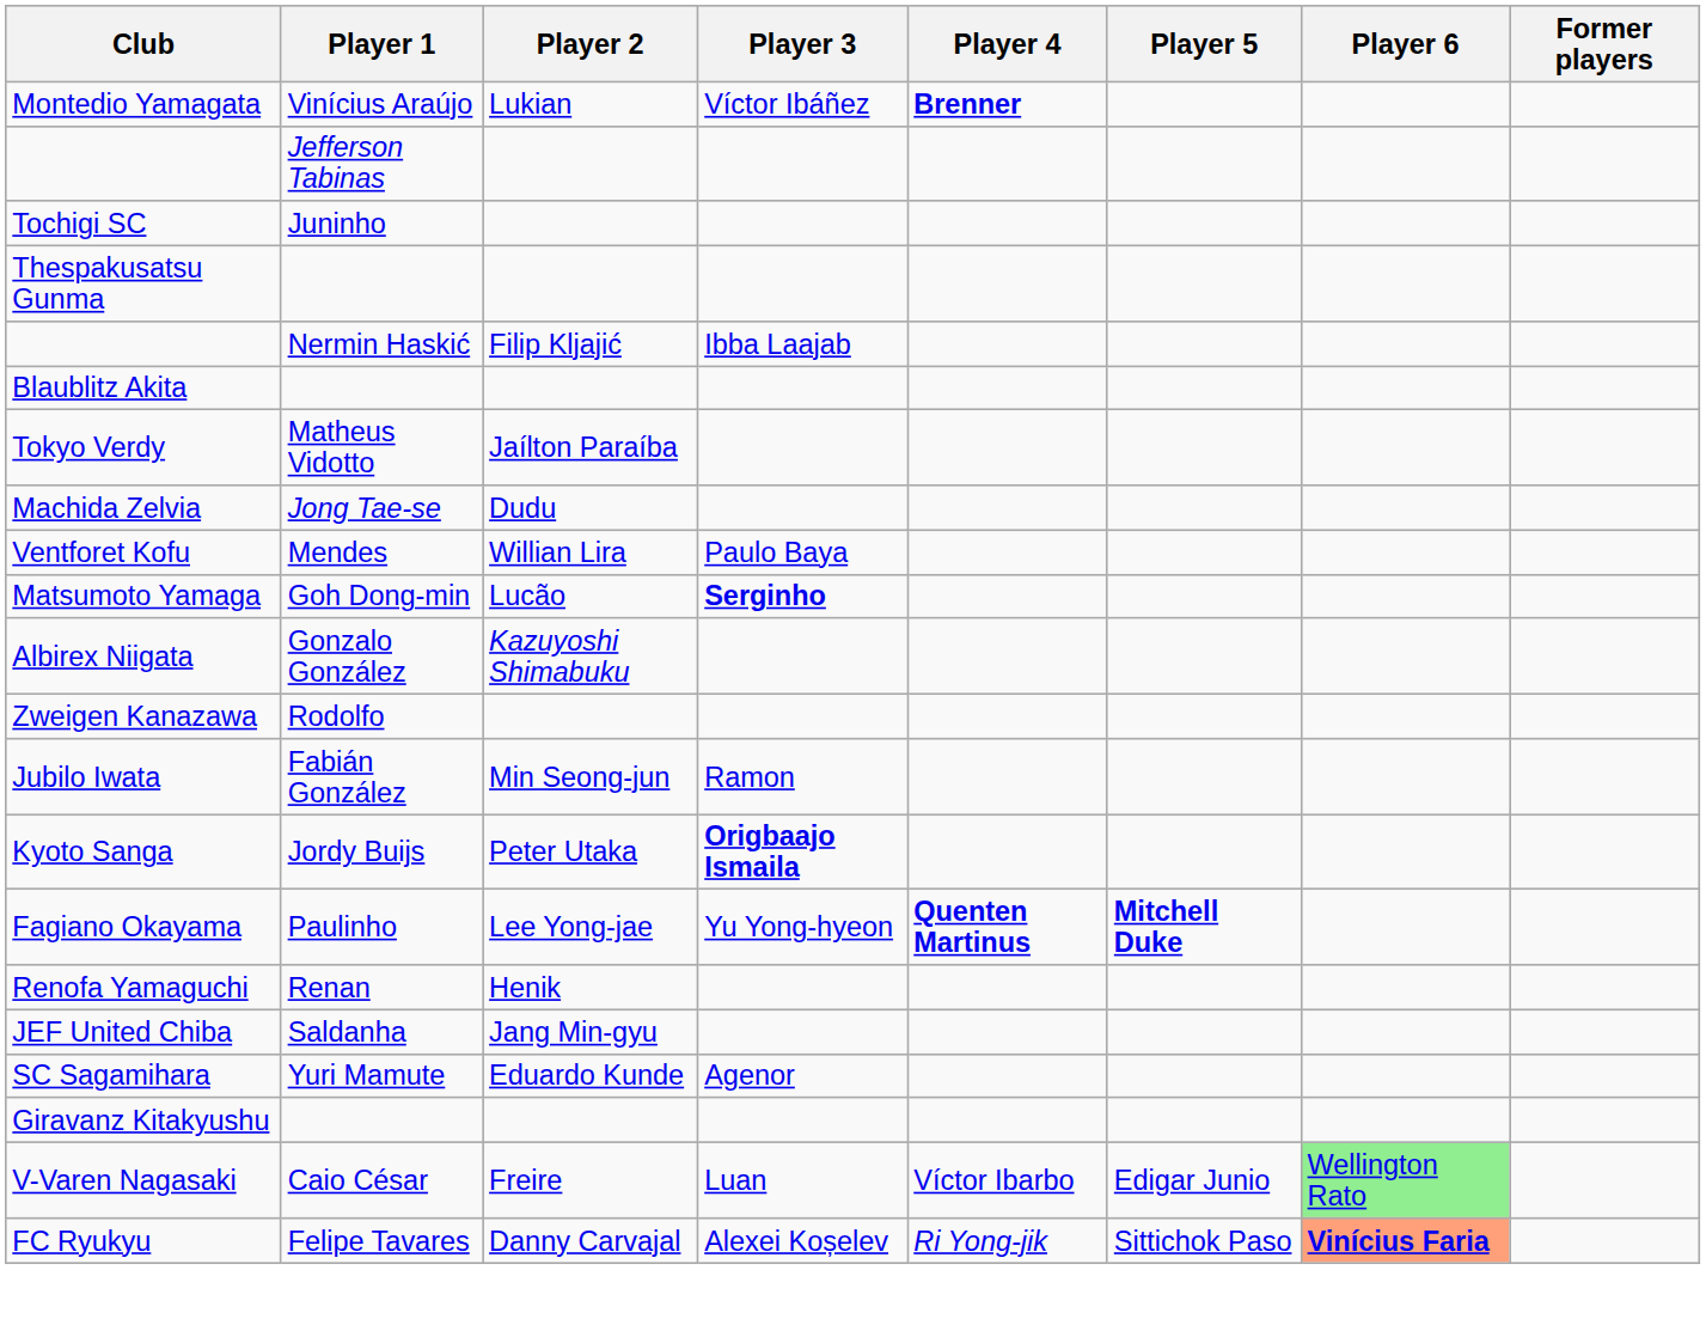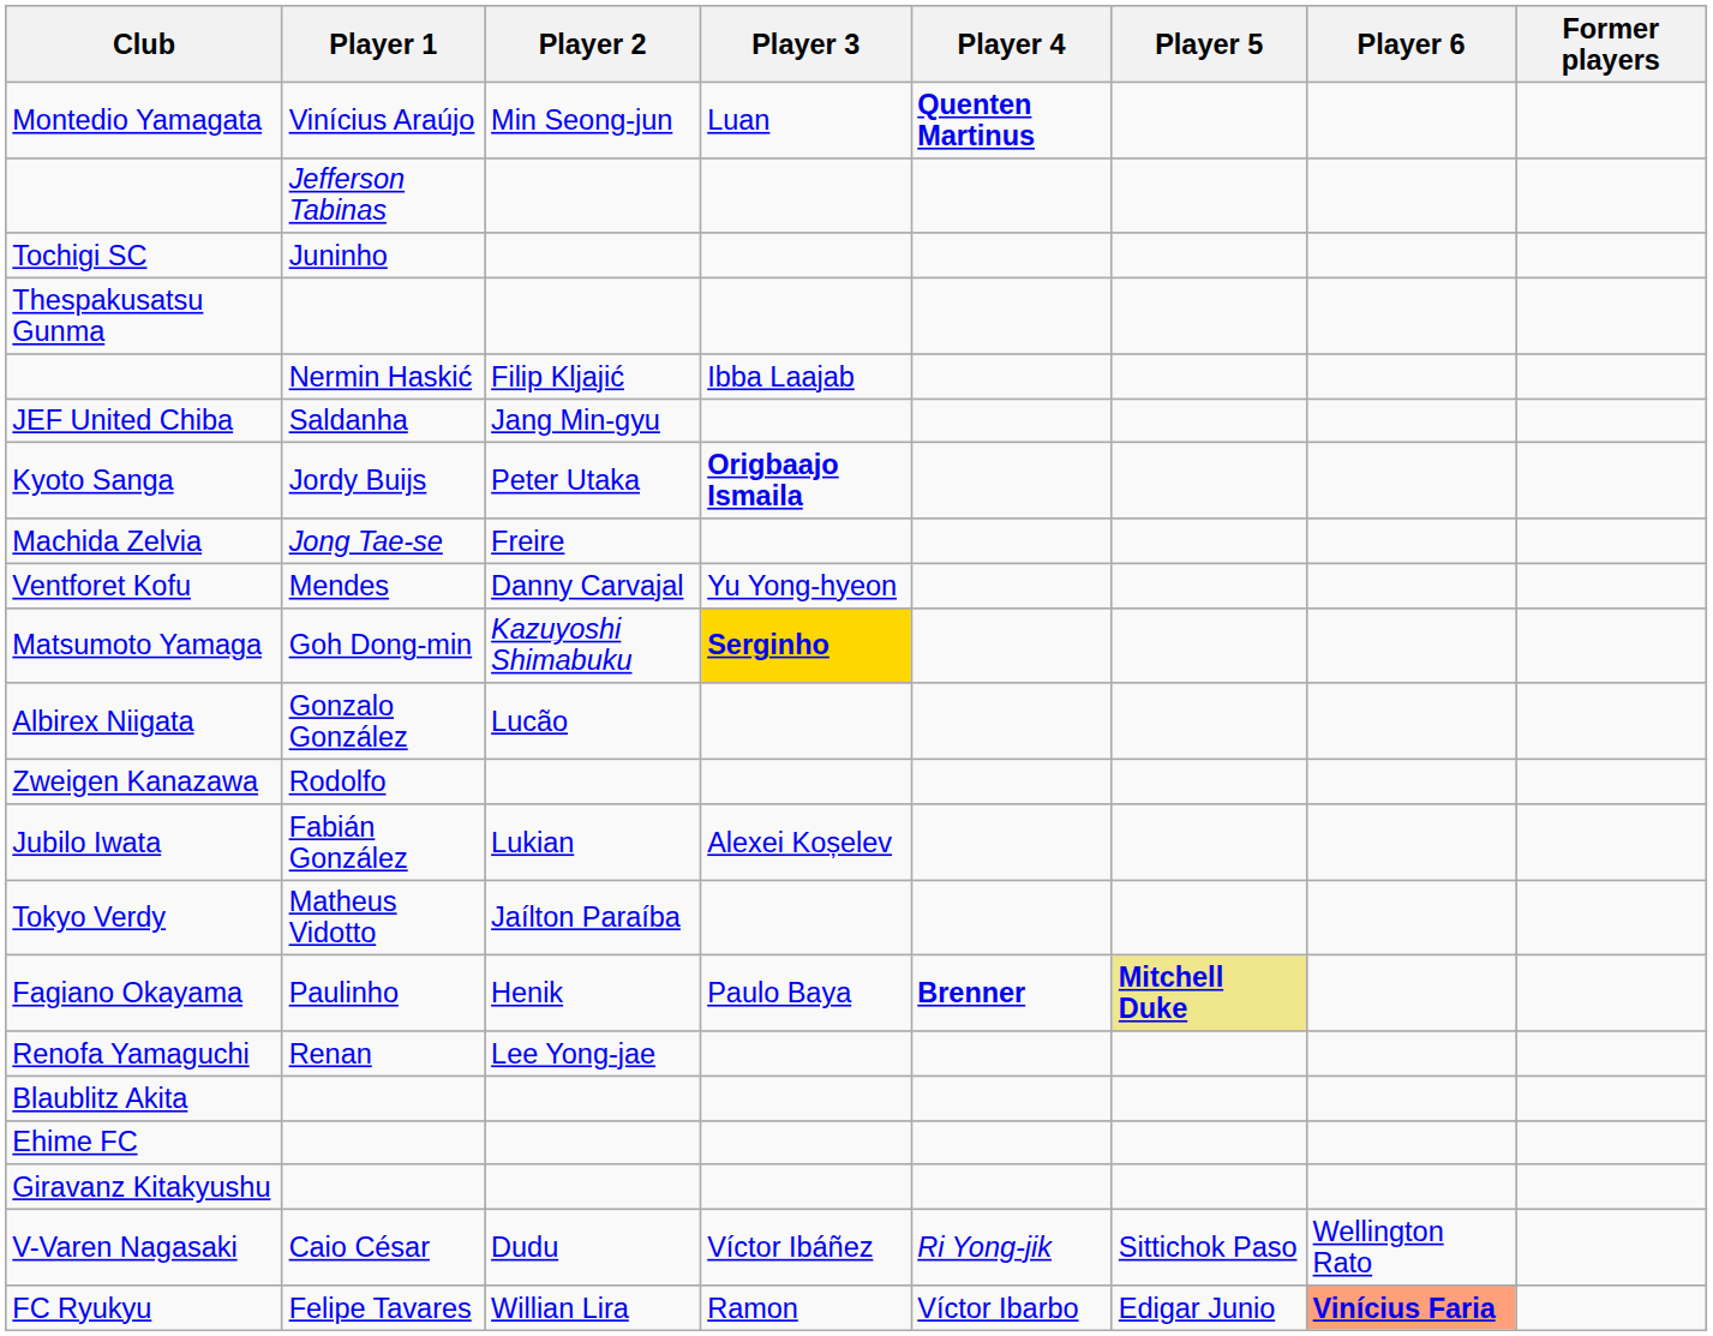Montedio Yamagata | Player 2: Lukian -> Min Seong-jun
Montedio Yamagata | Player 3: Víctor Ibáñez -> Luan
Montedio Yamagata | Player 4: Brenner -> Quenten Martinus
rows swapped: JEF United Chiba <-> Blaublitz Akita
rows swapped: Tokyo Verdy <-> Kyoto Sanga
Machida Zelvia | Player 2: Dudu -> Freire
Ventforet Kofu | Player 2: Willian Lira -> Danny Carvajal
Ventforet Kofu | Player 3: Paulo Baya -> Yu Yong-hyeon
Matsumoto Yamaga | Player 2: Lucão -> Kazuyoshi Shimabuku
Matsumoto Yamaga | Player 3: no background -> gold background
Albirex Niigata | Player 2: Kazuyoshi Shimabuku -> Lucão
Jubilo Iwata | Player 2: Min Seong-jun -> Lukian
Jubilo Iwata | Player 3: Ramon -> Alexei Koșelev
Fagiano Okayama | Player 2: Lee Yong-jae -> Henik
Fagiano Okayama | Player 3: Yu Yong-hyeon -> Paulo Baya
Fagiano Okayama | Player 4: Quenten Martinus -> Brenner
Fagiano Okayama | Player 5: no background -> khaki background
Renofa Yamaguchi | Player 2: Henik -> Lee Yong-jae
+ row: Ehime FC
- row: SC Sagamihara | Yuri Mamute | Eduardo Kunde | Agenor
V-Varen Nagasaki | Player 2: Freire -> Dudu
V-Varen Nagasaki | Player 3: Luan -> Víctor Ibáñez
V-Varen Nagasaki | Player 4: Víctor Ibarbo -> Ri Yong-jik
V-Varen Nagasaki | Player 5: Edigar Junio -> Sittichok Paso
V-Varen Nagasaki | Player 6: lightgreen background -> no background
FC Ryukyu | Player 2: Danny Carvajal -> Willian Lira
FC Ryukyu | Player 3: Alexei Koșelev -> Ramon
FC Ryukyu | Player 4: Ri Yong-jik -> Víctor Ibarbo
FC Ryukyu | Player 5: Sittichok Paso -> Edigar Junio
